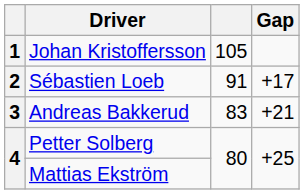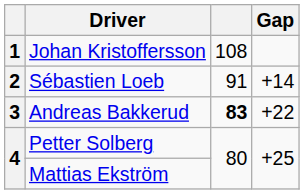Johan Kristoffersson | column 3: 105 -> 108
Sébastien Loeb | Gap: +17 -> +14
Andreas Bakkerud | column 3: normal -> bold
Andreas Bakkerud | Gap: +21 -> +22
